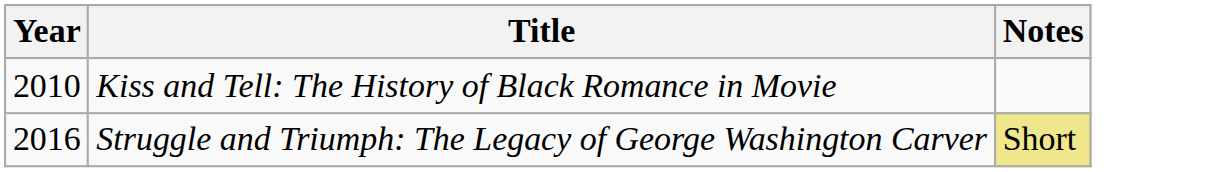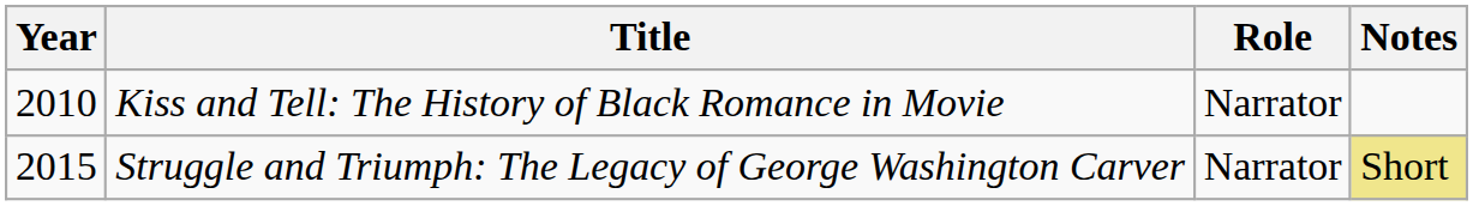+ column: Role | Narrator | Narrator
Struggle and Triumph: The Legacy of George Washington Carver | Year: 2016 -> 2015
